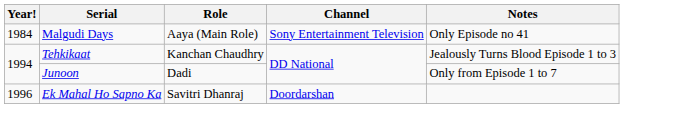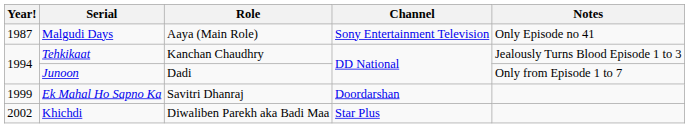Malgudi Days | Year!: 1984 -> 1987
Ek Mahal Ho Sapno Ka | Year!: 1996 -> 1999
+ row: 2002 | Khichdi | Diwaliben Parekh aka Badi Maa | Star Plus
